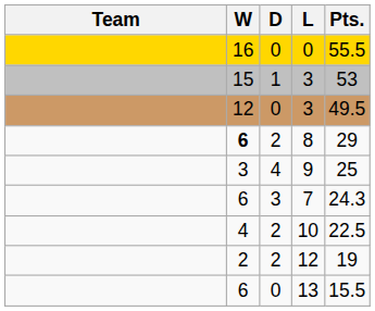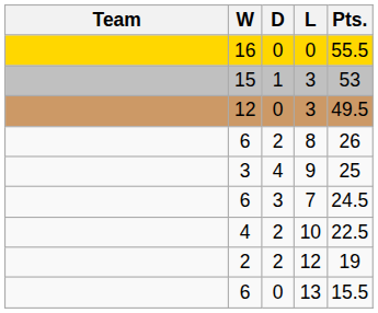8 | W: bold -> normal
8 | Pts.: 29 -> 26
7 | Pts.: 24.3 -> 24.5
